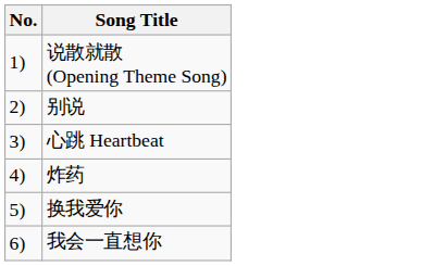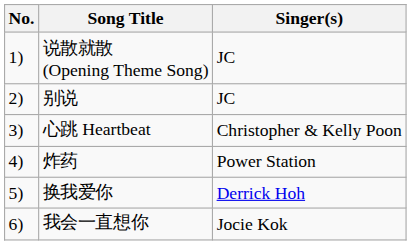+ column: Singer(s) | JC | JC | Christopher & Kelly Poon | Power Station | Derrick Hoh | Jocie Kok
